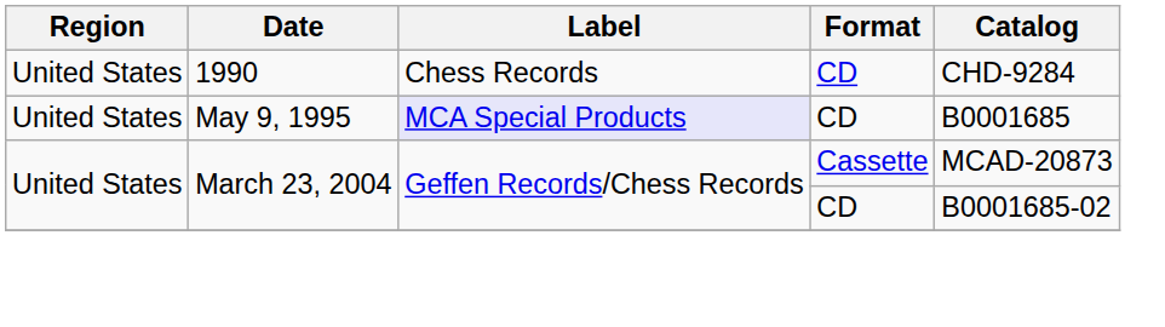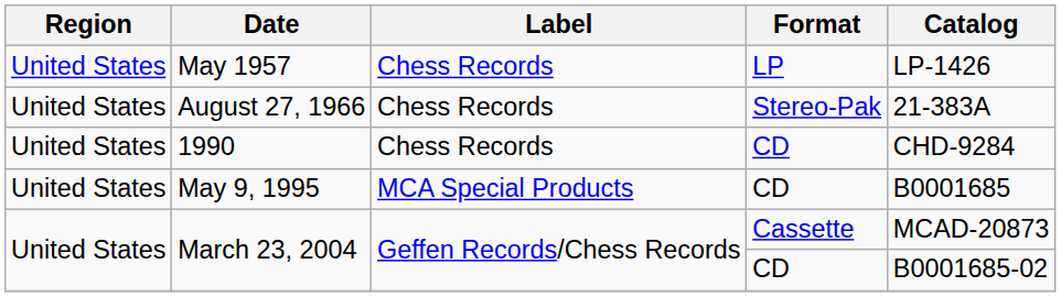+ row: United States | May 1957 | Chess Records | LP | LP-1426
+ row: United States | August 27, 1966 | Chess Records | Stereo-Pak | 21-383A
May 9, 1995 | Label: lavender background -> no background
